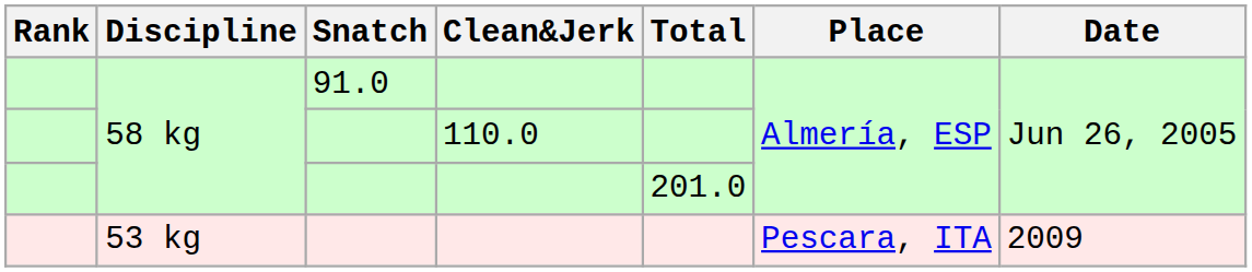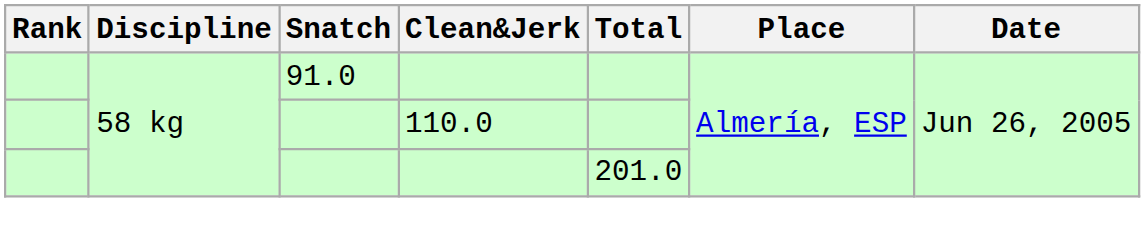- row: 53 kg | Pescara, ITA | 2009
